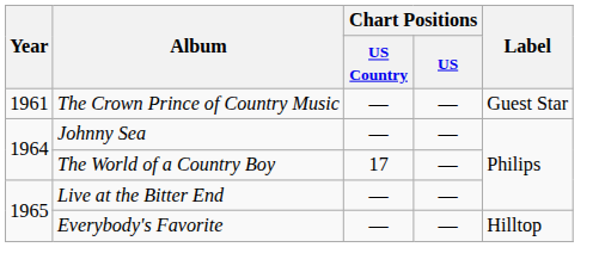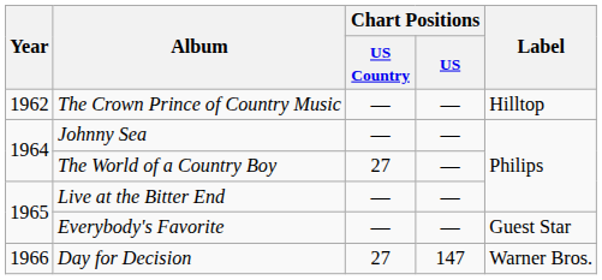The Crown Prince of Country Music | Year: 1961 -> 1962
The Crown Prince of Country Music | Label: Guest Star -> Hilltop
The World of a Country Boy | Chart Positions / US Country: 17 -> 27
Everybody's Favorite | Label: Hilltop -> Guest Star
+ row: 1966 | Day for Decision | 27 | 147 | Warner Bros.
